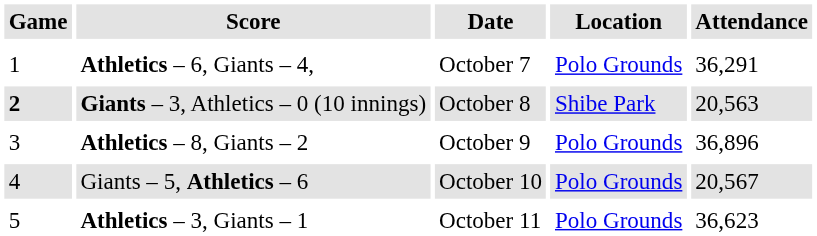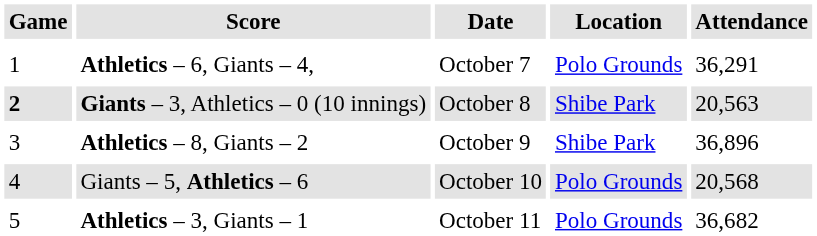Athletics – 8, Giants – 2 | Location: Polo Grounds -> Shibe Park
Giants – 5, Athletics – 6 | Attendance: 20,567 -> 20,568
Athletics – 3, Giants – 1 | Attendance: 36,623 -> 36,682
